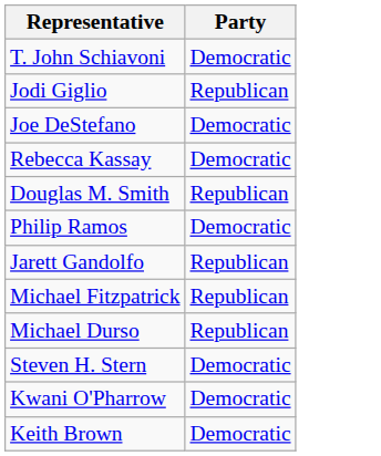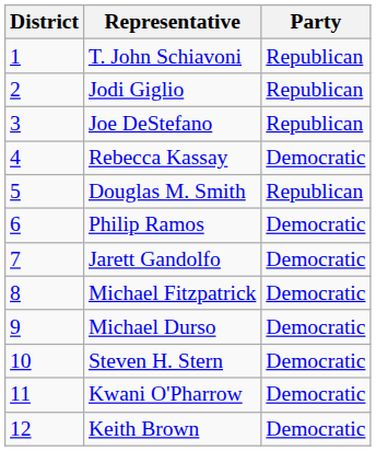+ column: District | 1 | 2 | 3 | 4 | 5 | 6 | 7 | 8 | 9 | 10 | 11 | 12
T. John Schiavoni | Party: Democratic -> Republican
Joe DeStefano | Party: Democratic -> Republican
Jarett Gandolfo | Party: Republican -> Democratic
Michael Fitzpatrick | Party: Republican -> Democratic
Michael Durso | Party: Republican -> Democratic
